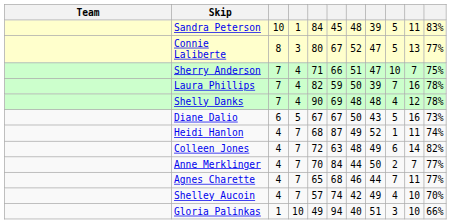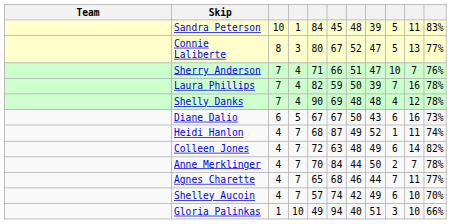Sherry Anderson | column 11: 75% -> 76%
Diane Dalio | column 9: 5 -> 6
Anne Merklinger | column 11: 77% -> 78%
Shelley Aucoin | column 9: 4 -> 6
